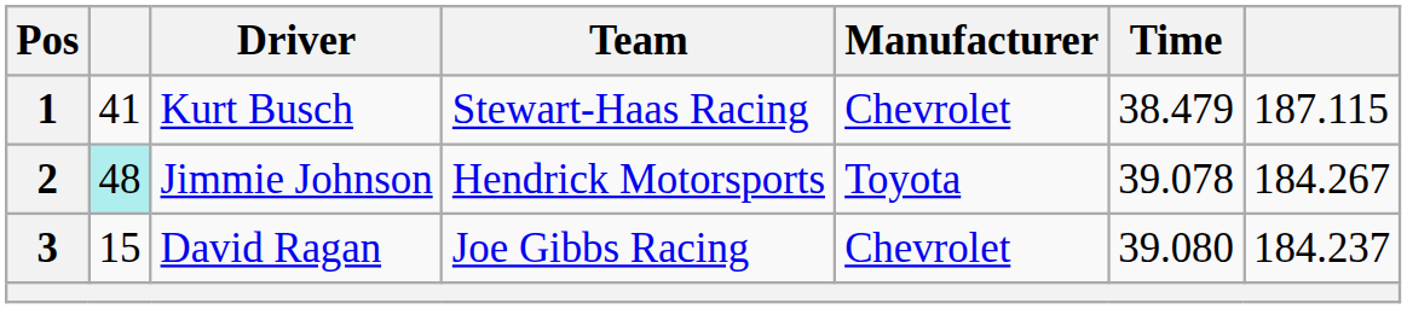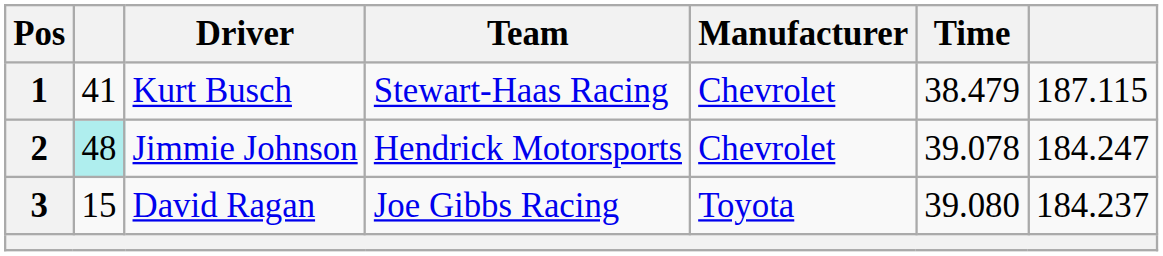2 | Manufacturer: Toyota -> Chevrolet
2 | column 7: 184.267 -> 184.247
3 | Manufacturer: Chevrolet -> Toyota
